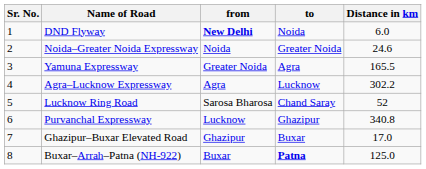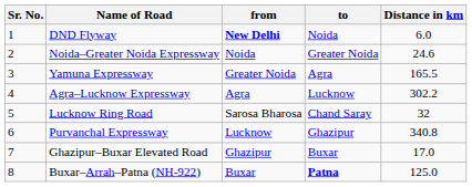Lucknow Ring Road | Distance in km: 52 -> 32
